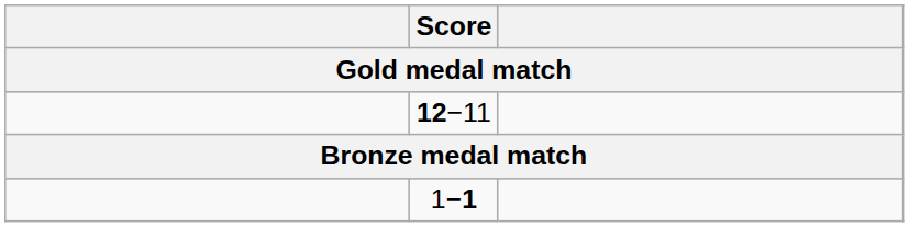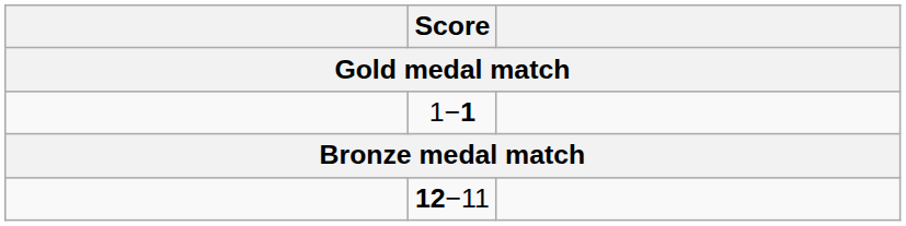rows swapped: 12−11 <-> 1−1
